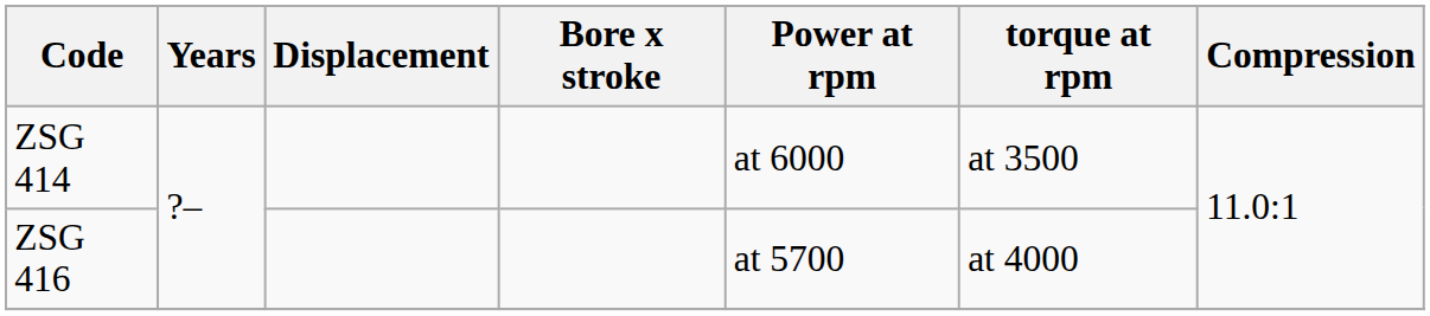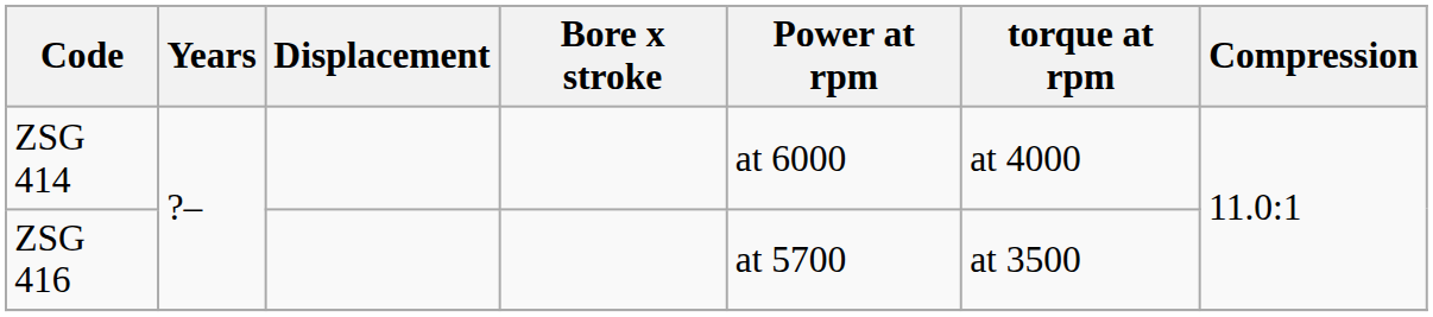ZSG 414 | torque at rpm: at 3500 -> at 4000
ZSG 416 | torque at rpm: at 4000 -> at 3500
